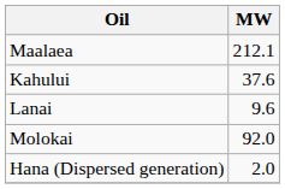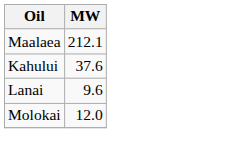Molokai | MW: 92.0 -> 12.0
- row: Hana (Dispersed generation) | 2.0
